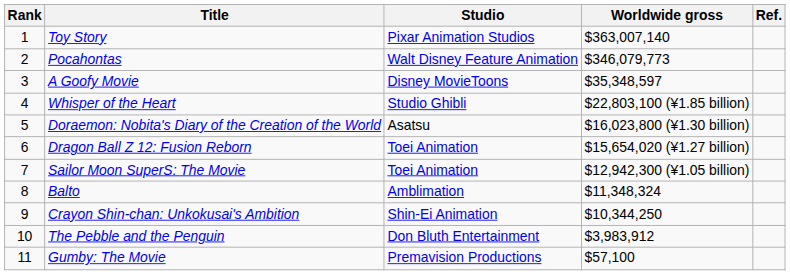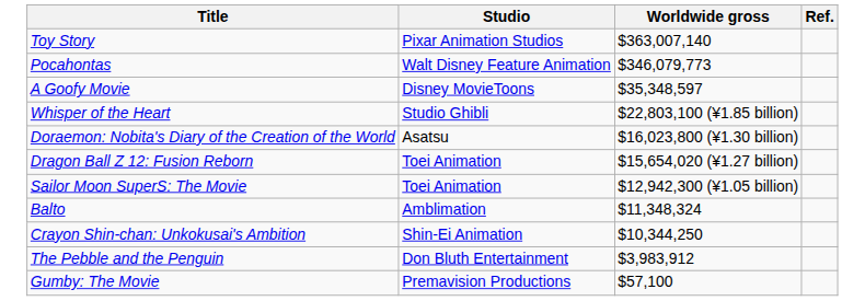- column: Rank | 1 | 2 | 3 | 4 | 5 | 6 | 7 | 8 | 9 | 10 | 11
